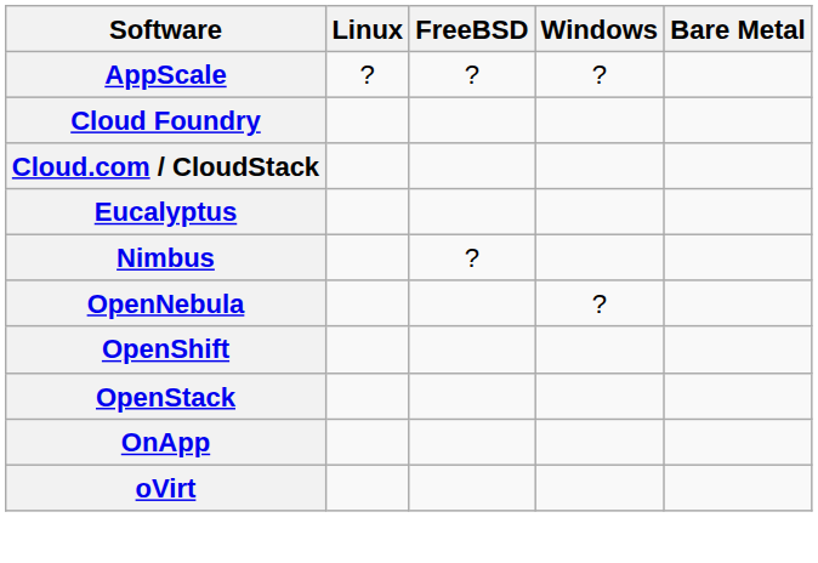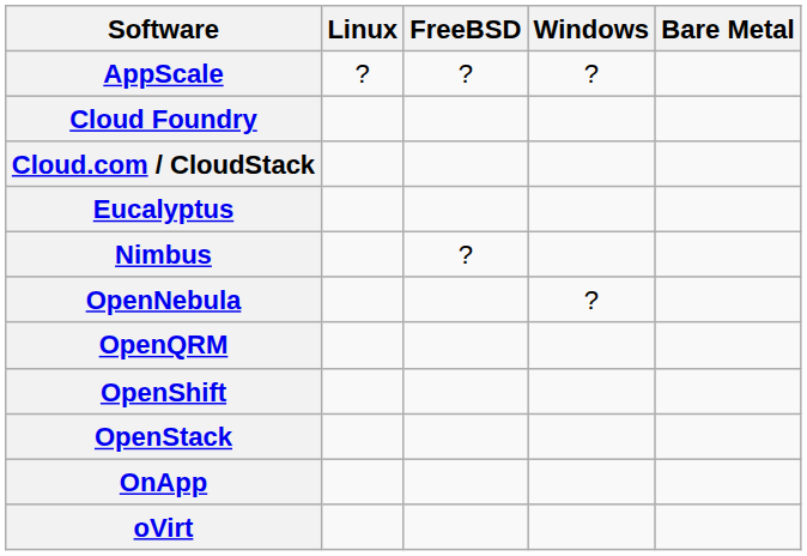+ row: OpenQRM
